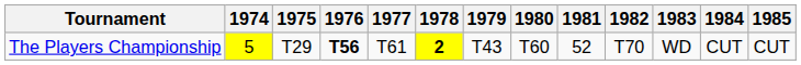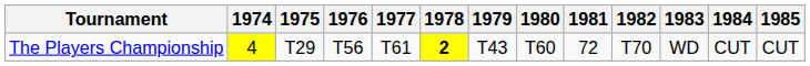The Players Championship | 1974: 5 -> 4
The Players Championship | 1976: bold -> normal
The Players Championship | 1981: 52 -> 72
